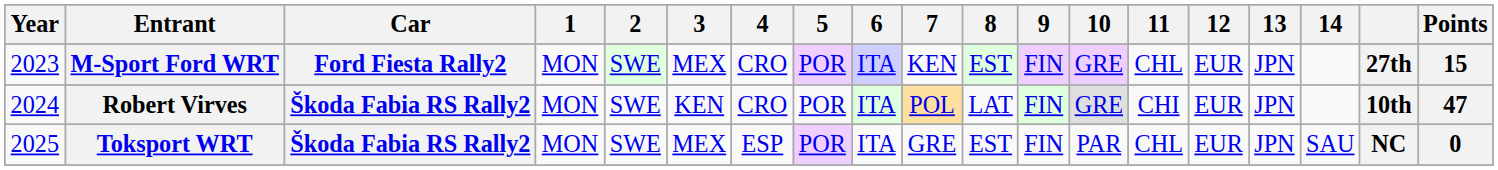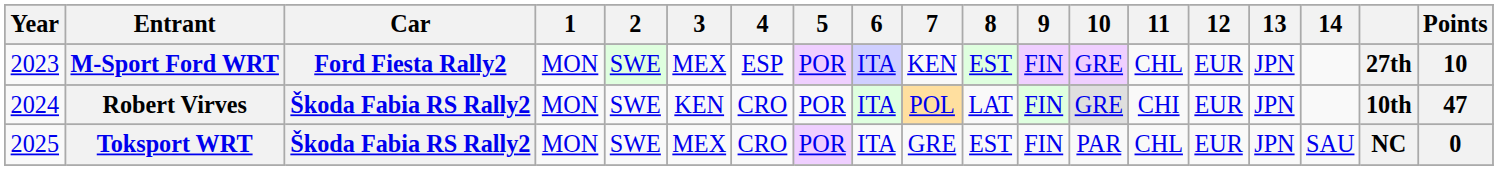M-Sport Ford WRT | 4: CRO -> ESP
M-Sport Ford WRT | Points: 15 -> 10
Toksport WRT | 4: ESP -> CRO
